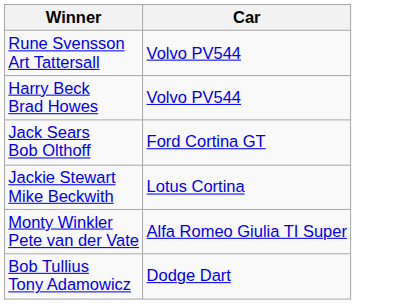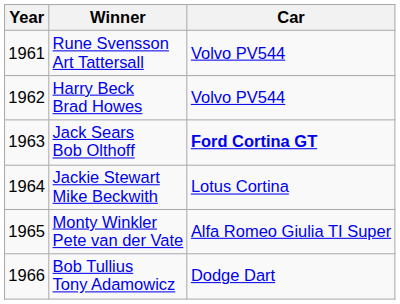+ column: Year | 1961 | 1962 | 1963 | 1964 | 1965 | 1966
Jack Sears Bob Olthoff | Car: normal -> bold
